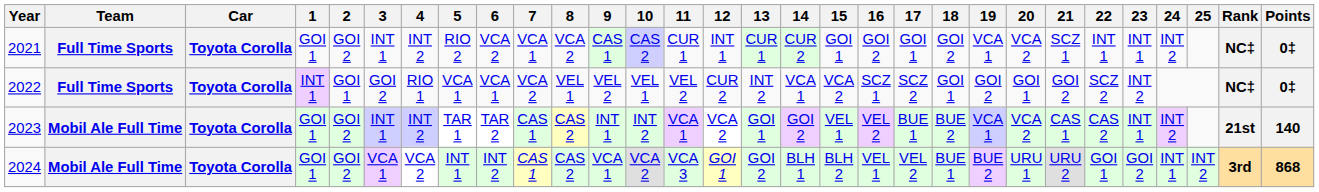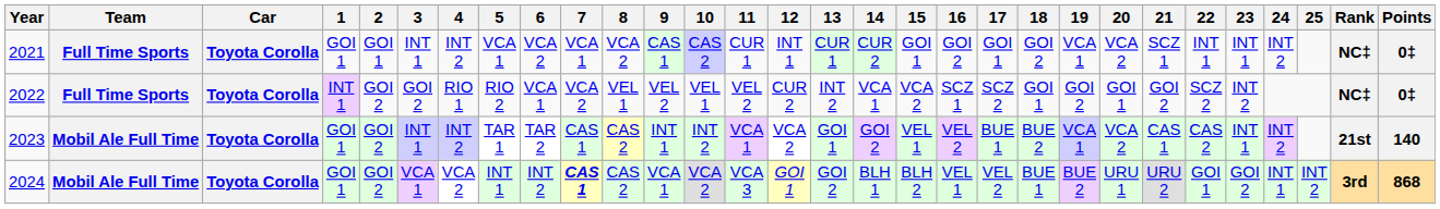2021 | 2: GOI 2 -> GOI 1
2021 | 5: RIO 2 -> VCA 1
2022 | 2: GOI 1 -> GOI 2
2022 | 5: VCA 1 -> RIO 2
2024 | 7: normal -> bold
